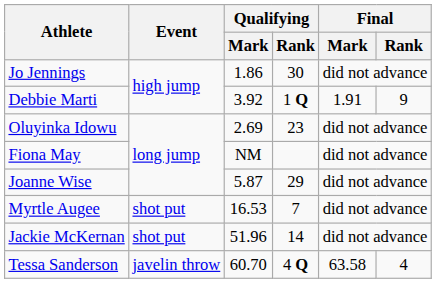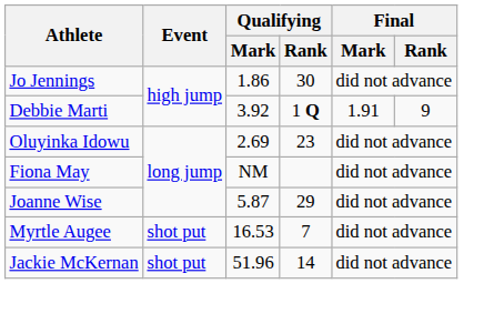- row: Tessa Sanderson | javelin throw | 60.70 | 4 Q | 63.58 | 4
